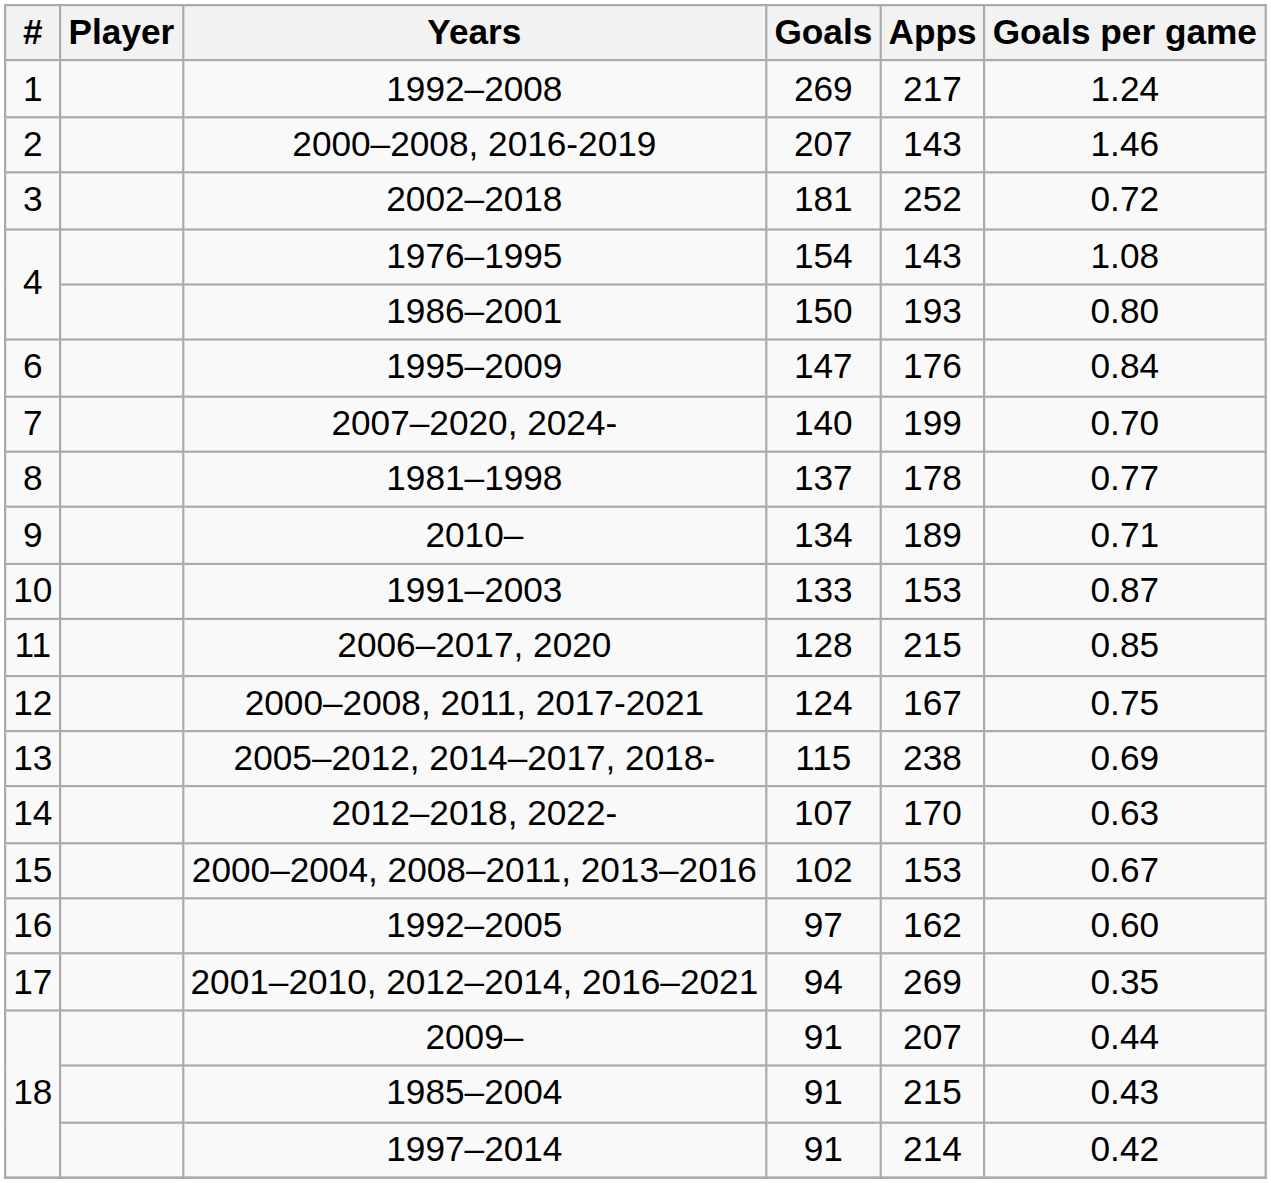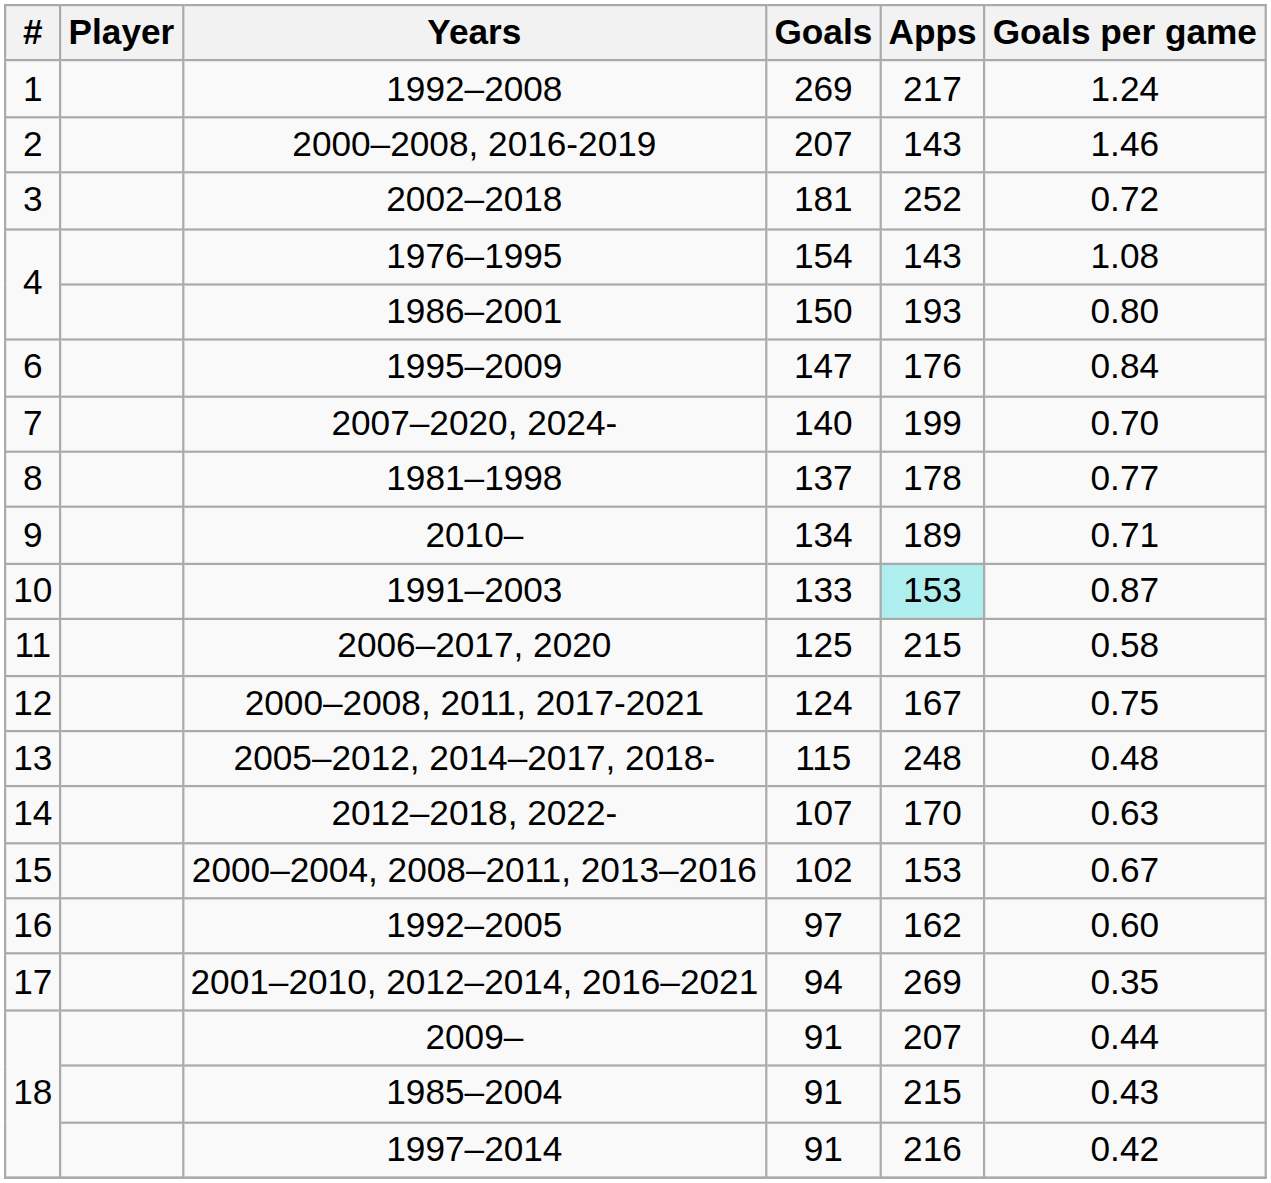1991–2003 | Apps: no background -> paleturquoise background
2006–2017, 2020 | Goals: 128 -> 125
2006–2017, 2020 | Goals per game: 0.85 -> 0.58
2005–2012, 2014–2017, 2018- | Apps: 238 -> 248
2005–2012, 2014–2017, 2018- | Goals per game: 0.69 -> 0.48
1997–2014 | Apps: 214 -> 216
